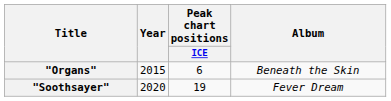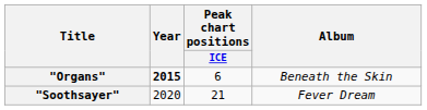"Organs" | Year: normal -> bold
"Soothsayer" | Peak chart positions / ICE: 19 -> 21
